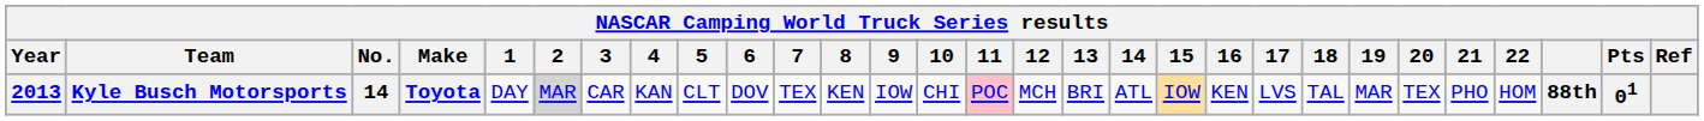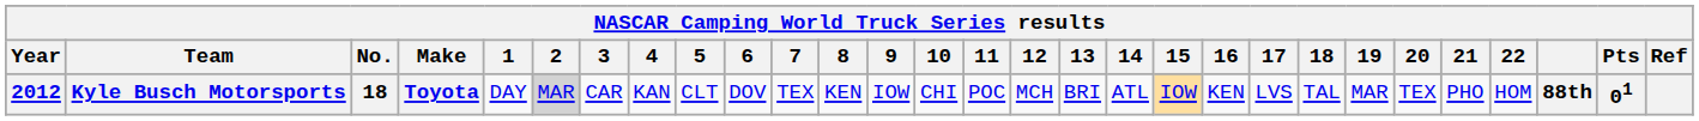Kyle Busch Motorsports | Year: 2013 -> 2012
Kyle Busch Motorsports | No.: 14 -> 18
Kyle Busch Motorsports | 11: pink background -> no background
